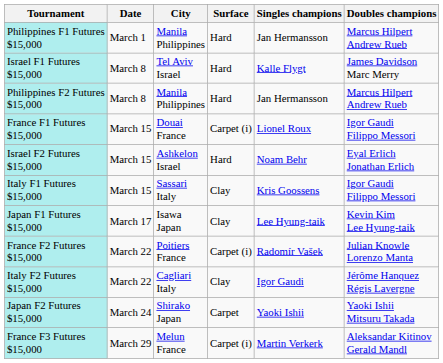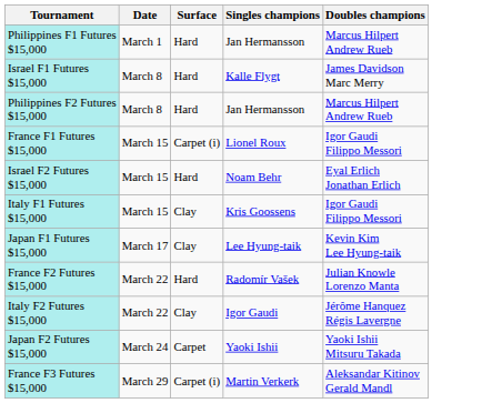- column: City | Manila Philippines | Tel Aviv Israel | Manila Philippines | Douai France | Ashkelon Israel | Sassari Italy | Isawa Japan | Poitiers France | Cagliari Italy | Shirako Japan | Melun France
France F2 Futures $15,000 | Surface: Carpet (i) -> Hard
